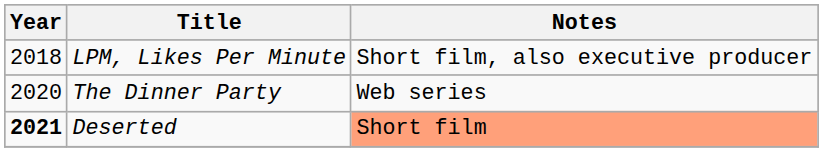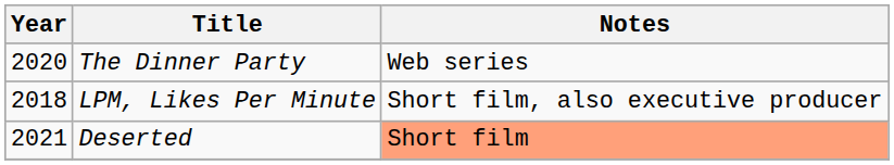rows swapped: LPM, Likes Per Minute <-> The Dinner Party
Deserted | Year: bold -> normal
